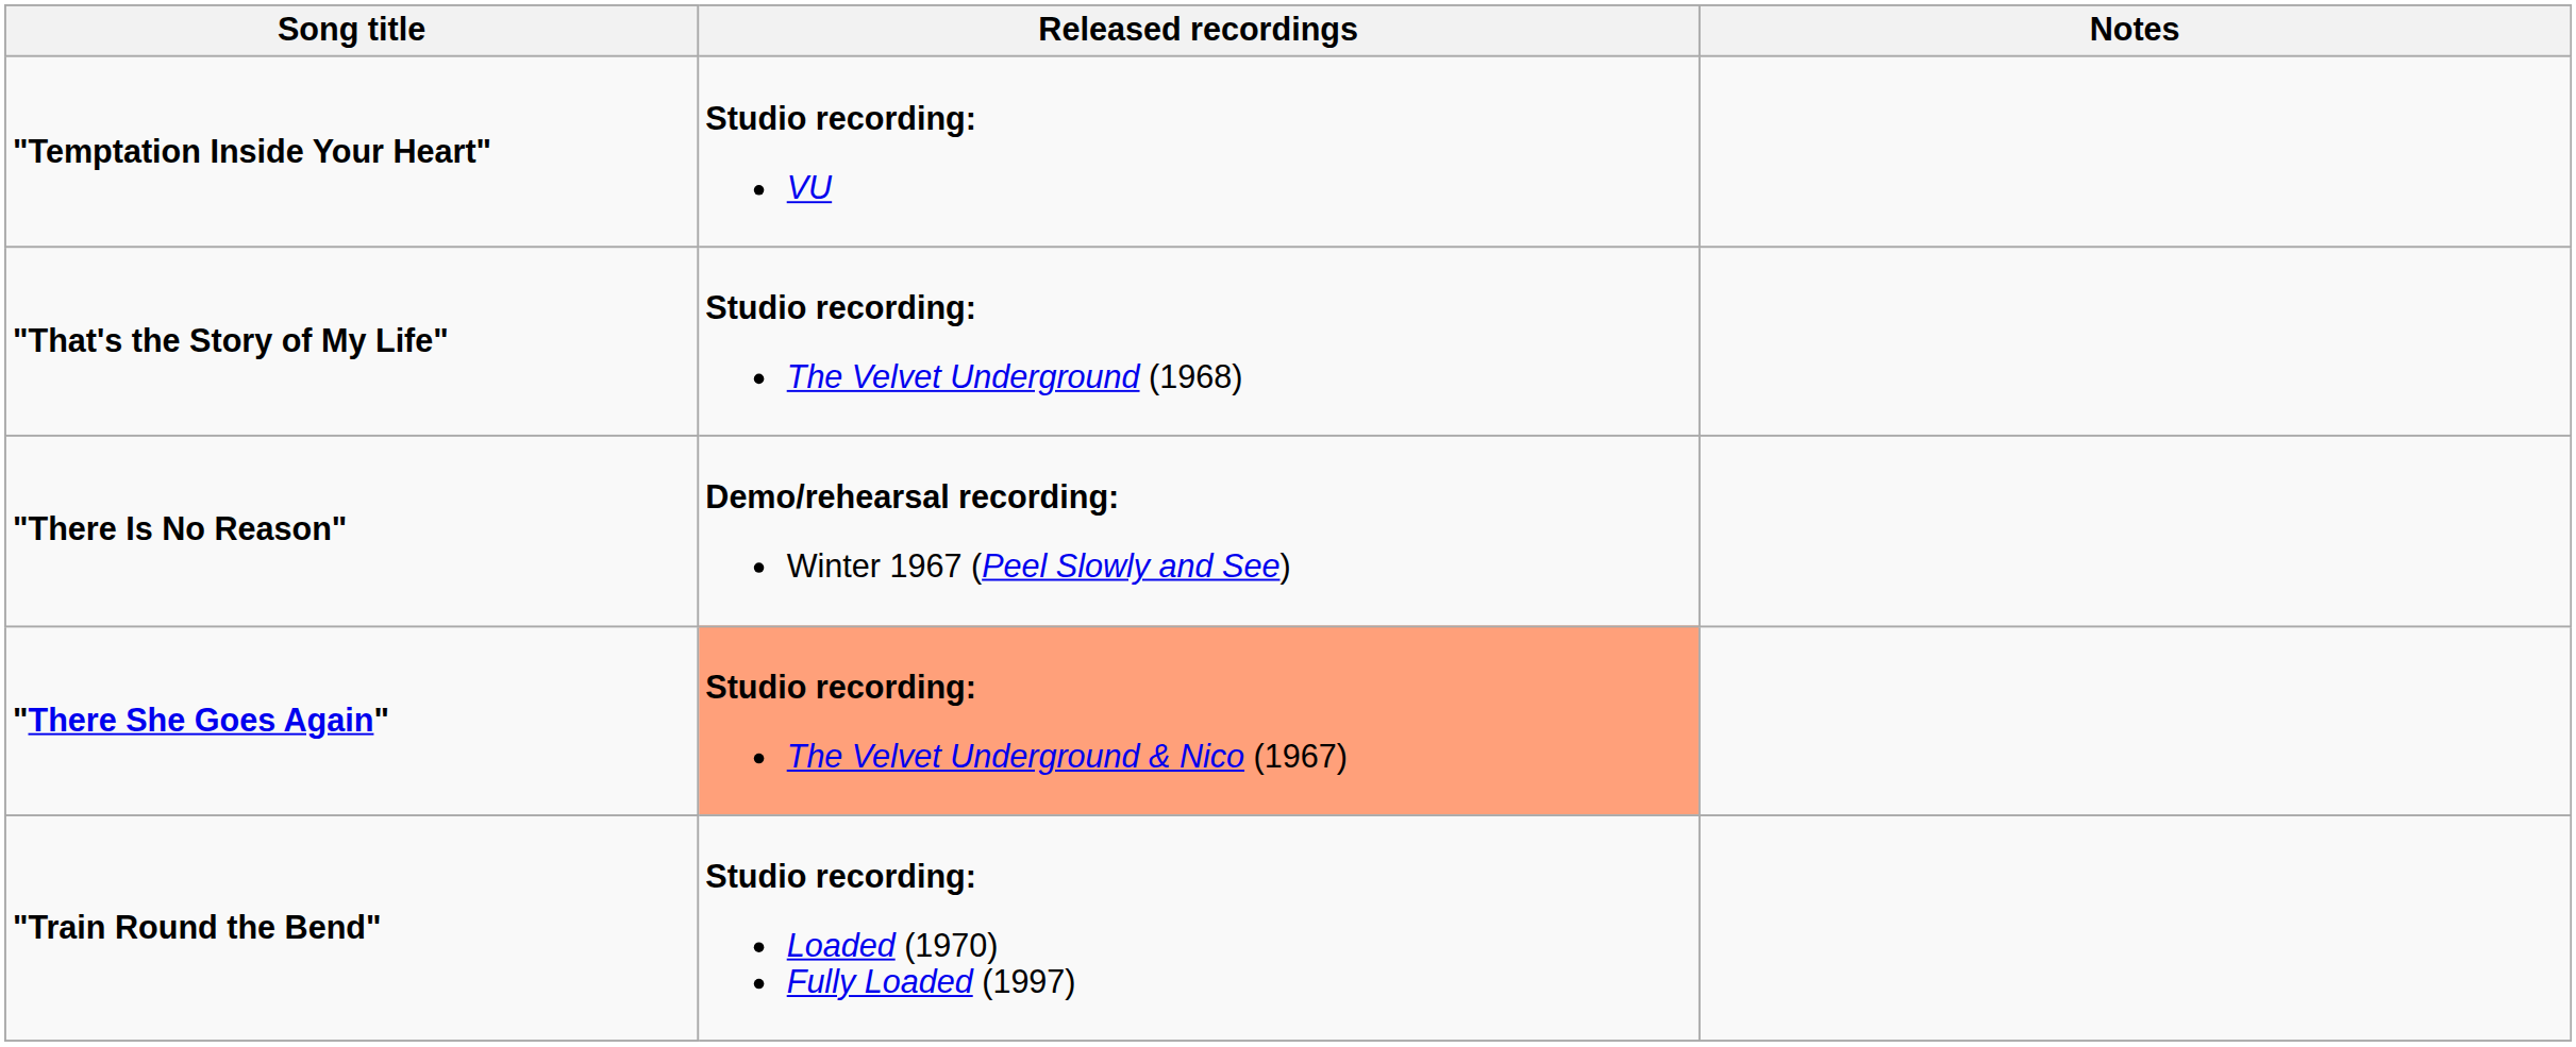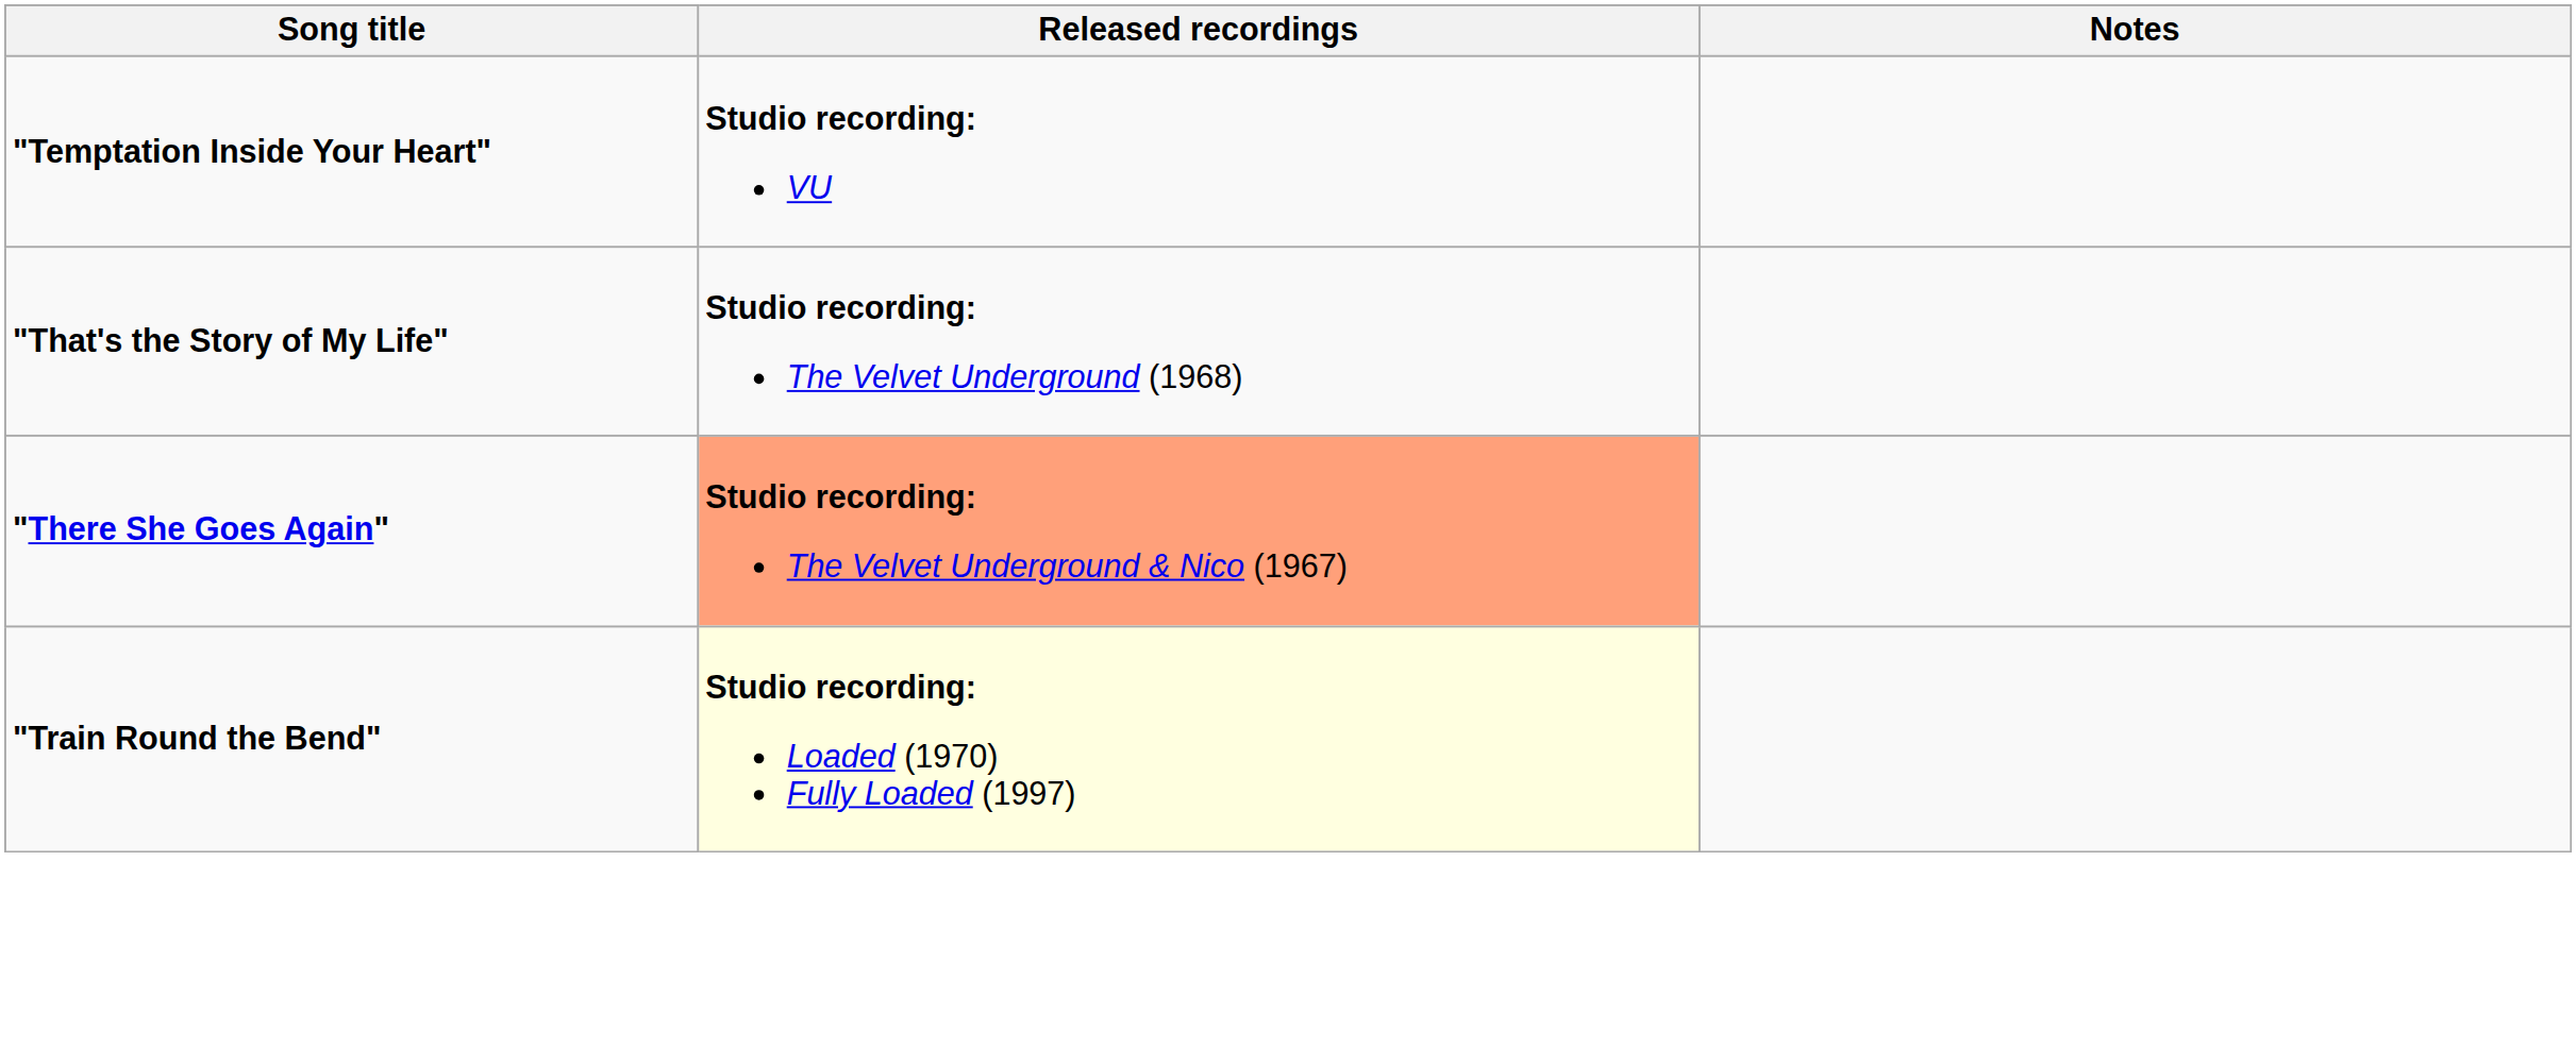- row: "There Is No Reason" | Demo/rehearsal recording: Winter 1967 (Peel Slowly and See)
"Train Round the Bend" | Released recordings: no background -> lightyellow background
